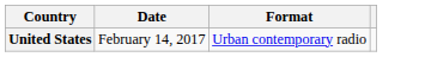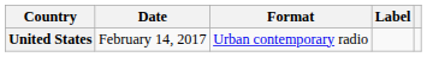+ column: Label
